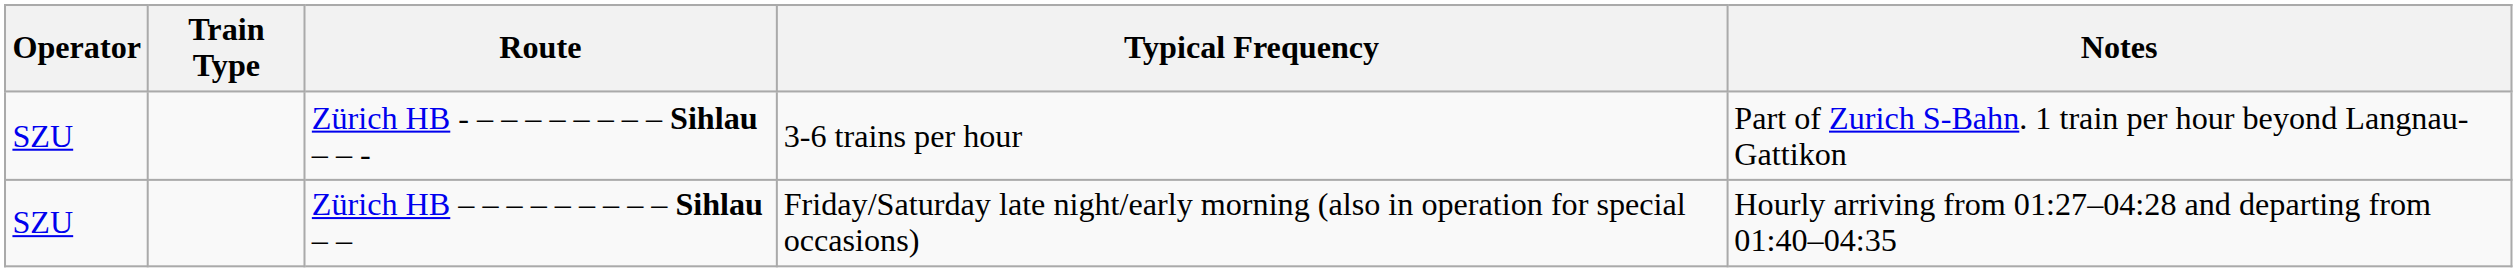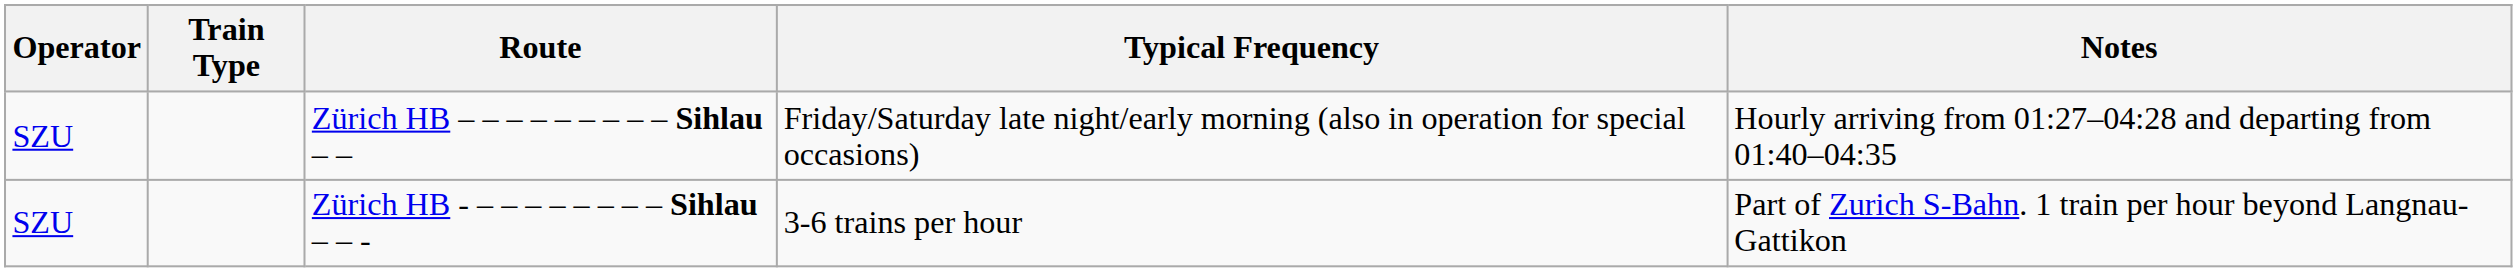rows swapped: Zürich HB - – – – – – – – – Sihlau – – - <-> Zürich HB – – – – – – – – – Sihlau – –
